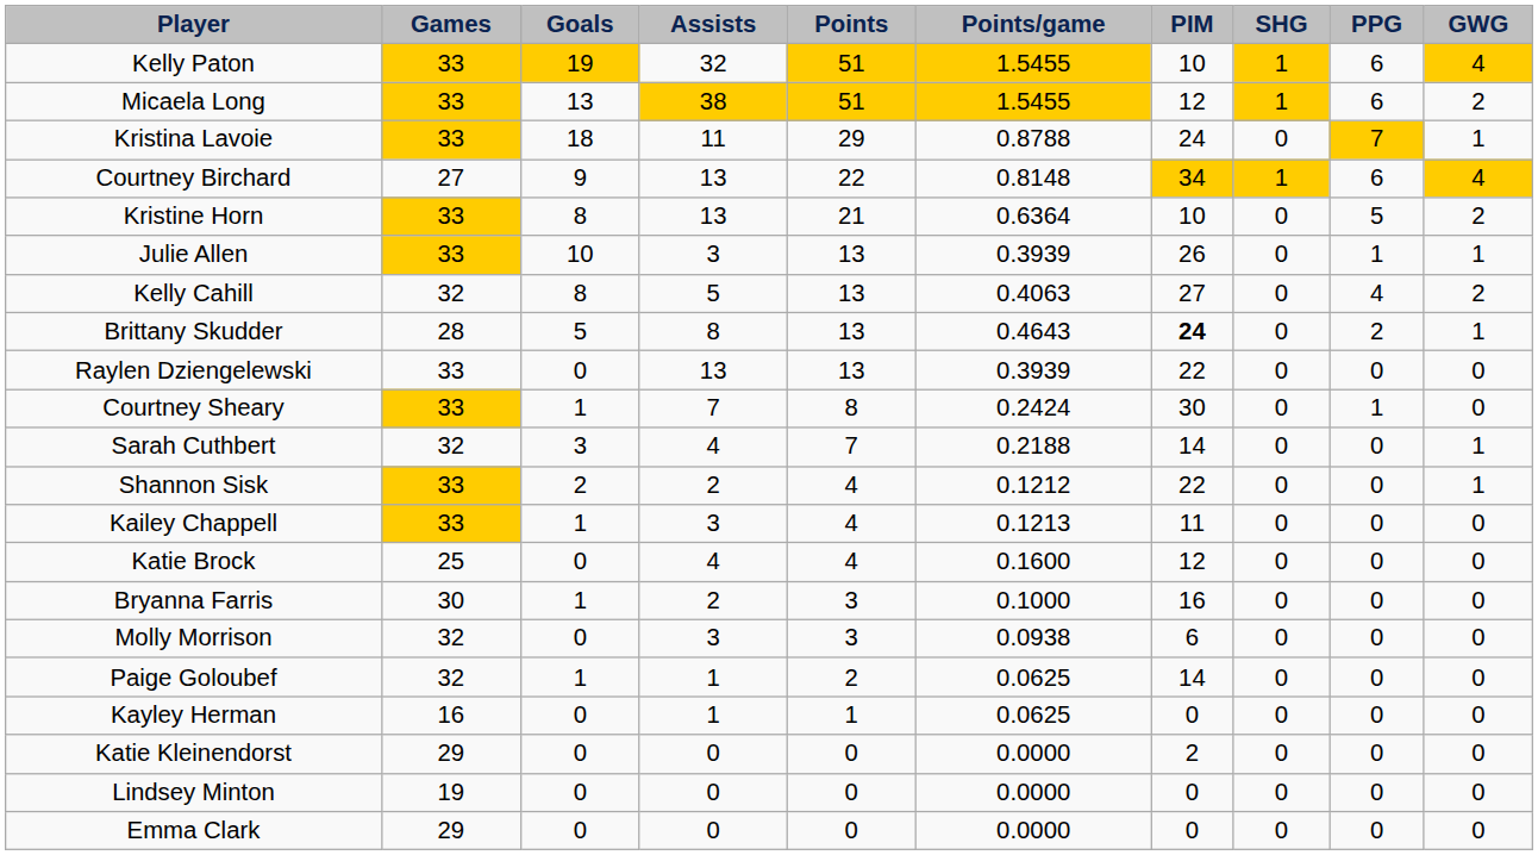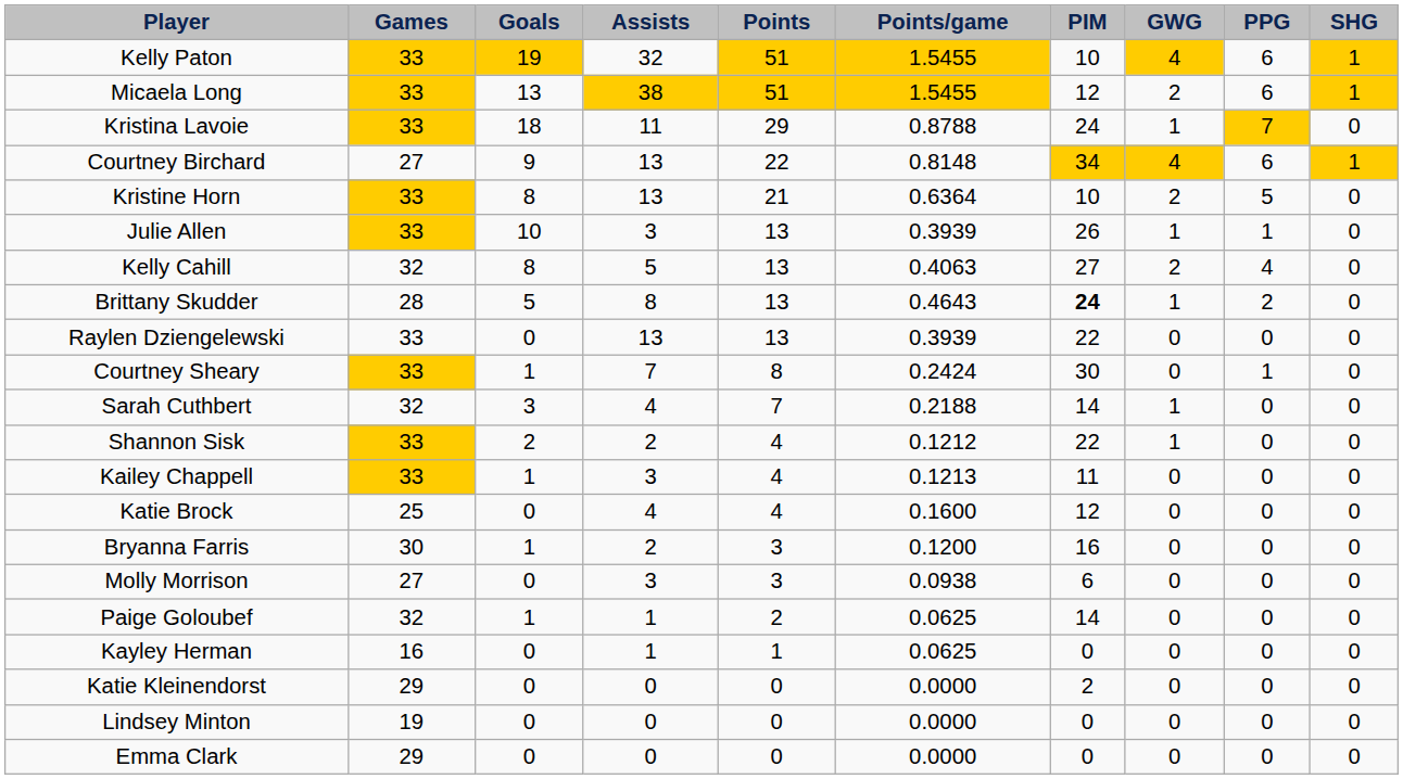columns swapped: GWG <-> SHG
Bryanna Farris | Points/game: 0.1000 -> 0.1200
Molly Morrison | Games: 32 -> 27
